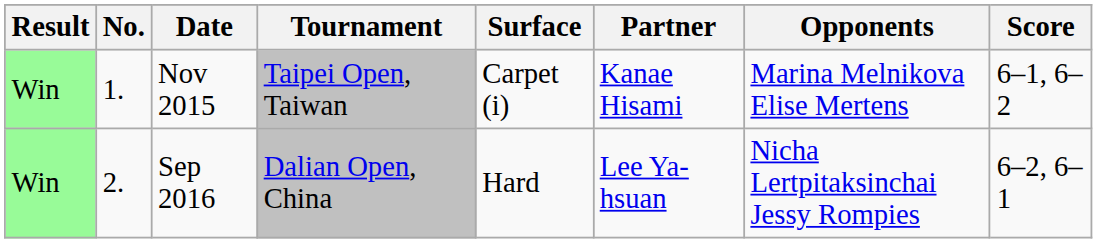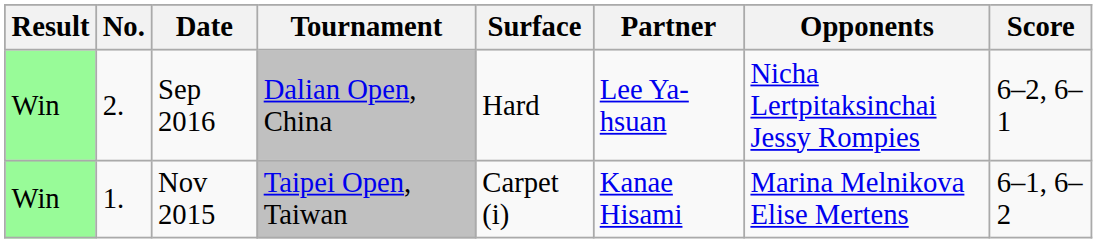rows swapped: Nov 2015 <-> Sep 2016
